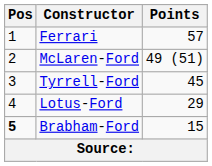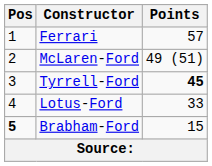Tyrrell-Ford | Points: normal -> bold
Lotus-Ford | Points: 29 -> 33
